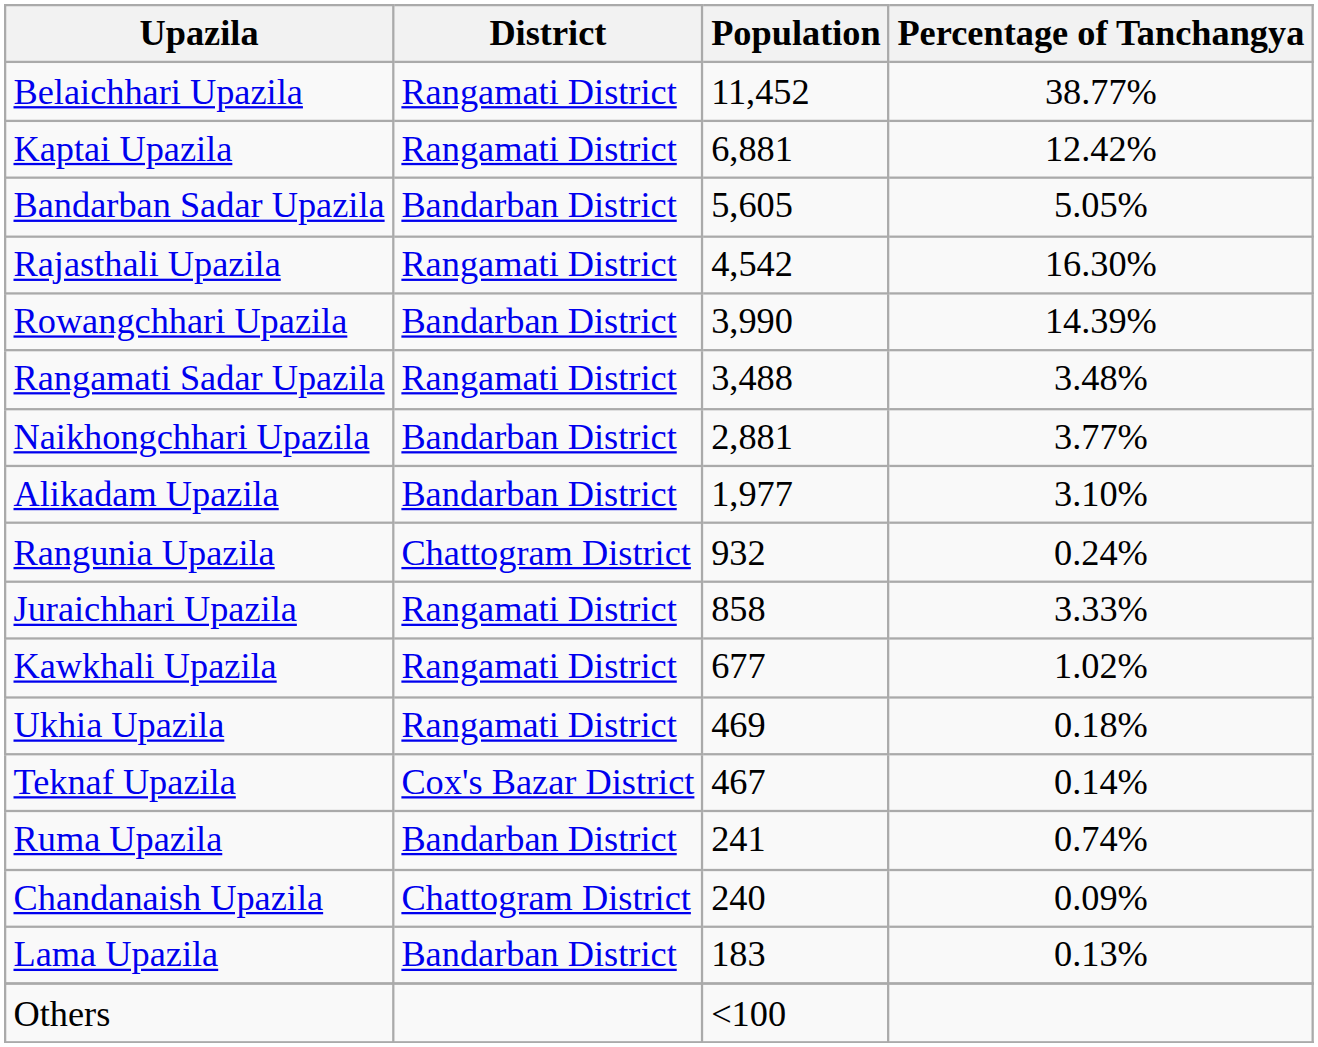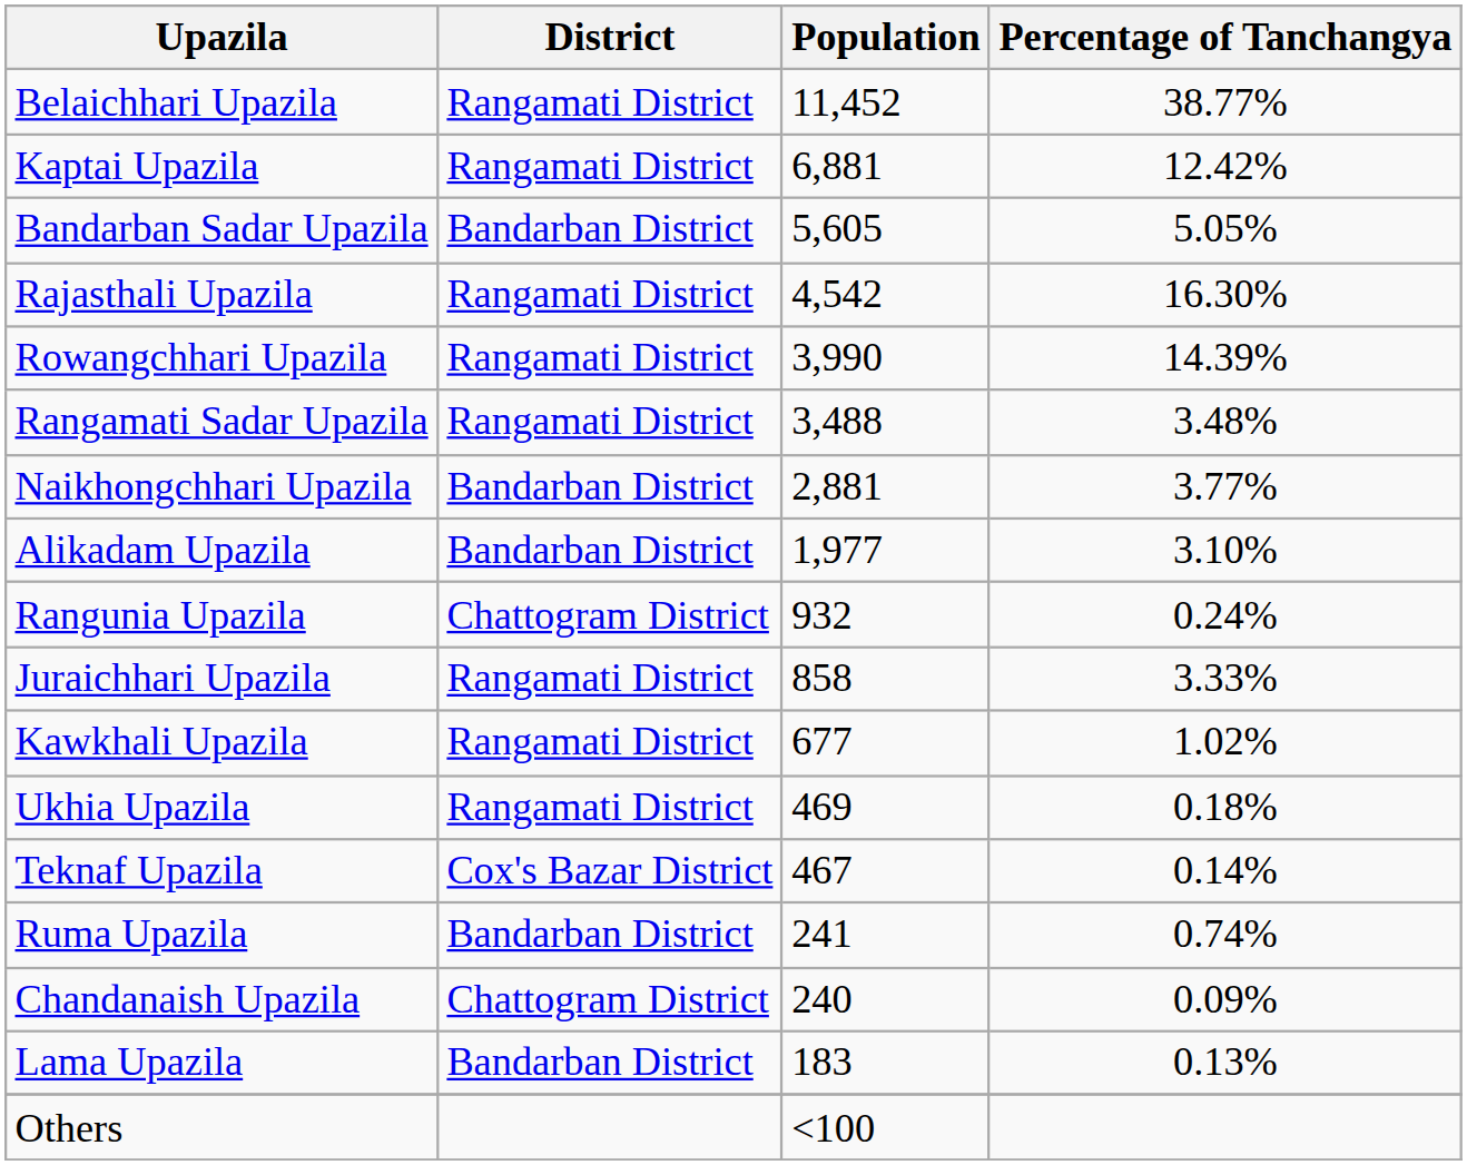Rowangchhari Upazila | District: Bandarban District -> Rangamati District
